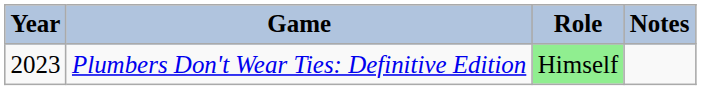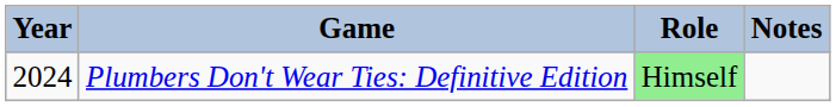Plumbers Don't Wear Ties: Definitive Edition | Year: 2023 -> 2024
